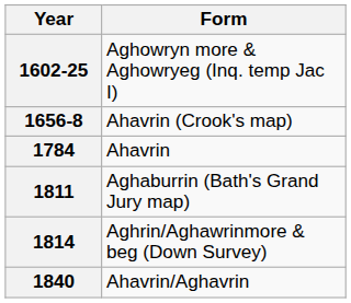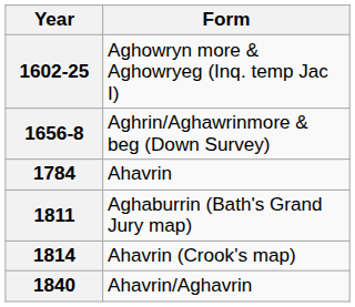1656-8 | Form: Ahavrin (Crook's map) -> Aghrin/Aghawrinmore & beg (Down Survey)
1814 | Form: Aghrin/Aghawrinmore & beg (Down Survey) -> Ahavrin (Crook's map)
